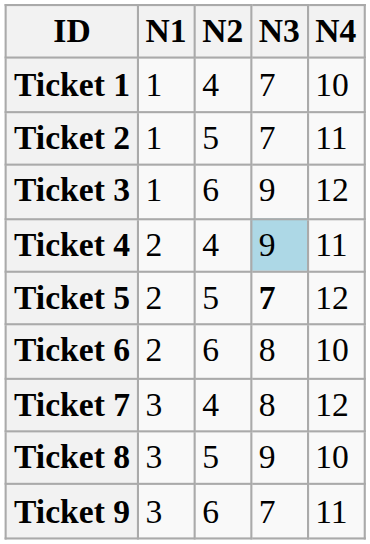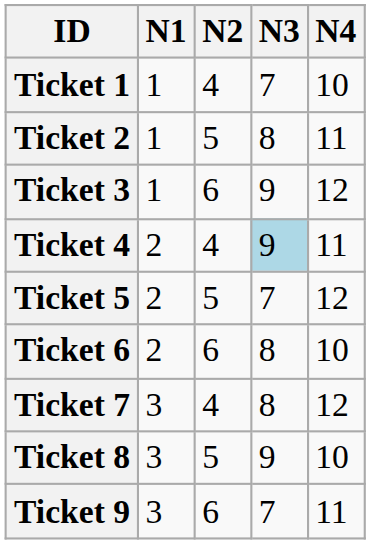Ticket 2 | N3: 7 -> 8
Ticket 5 | N3: bold -> normal
